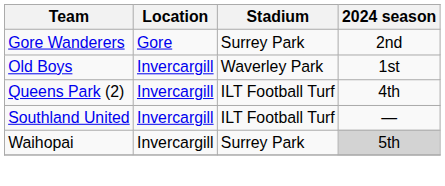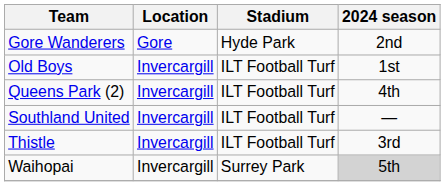Gore Wanderers | Stadium: Surrey Park -> Hyde Park
Old Boys | Stadium: Waverley Park -> ILT Football Turf
+ row: Thistle | Invercargill | ILT Football Turf | 3rd
